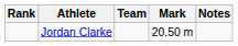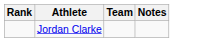- column: Mark | 20.50 m
